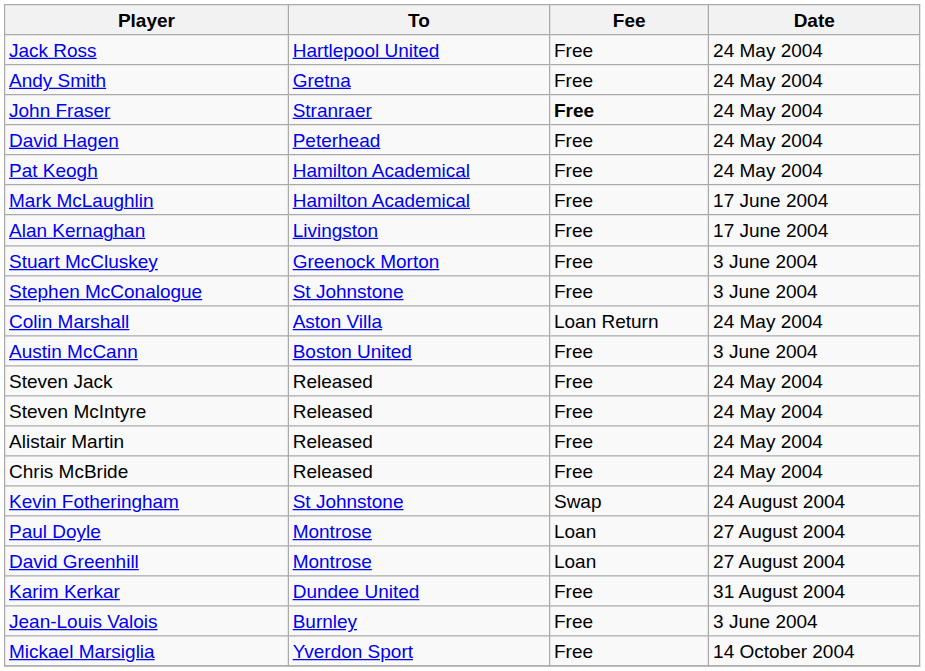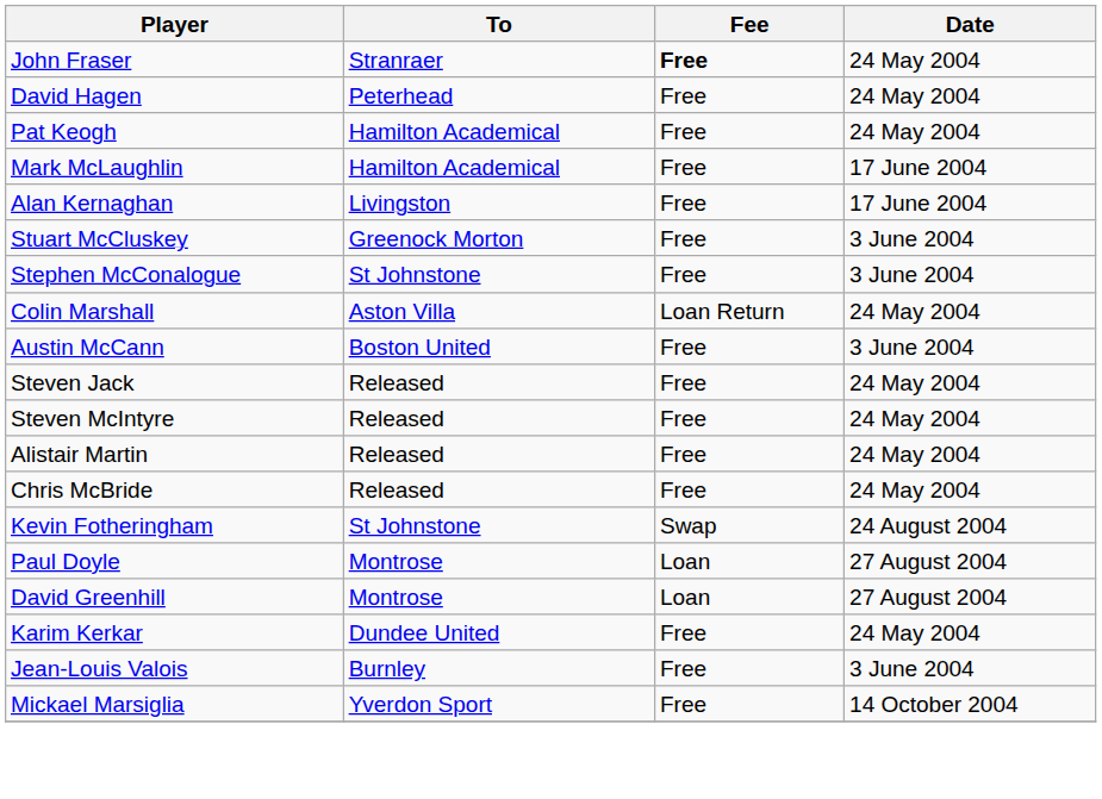- row: Jack Ross | Hartlepool United | Free | 24 May 2004
- row: Andy Smith | Gretna | Free | 24 May 2004
Karim Kerkar | Date: 31 August 2004 -> 24 May 2004
